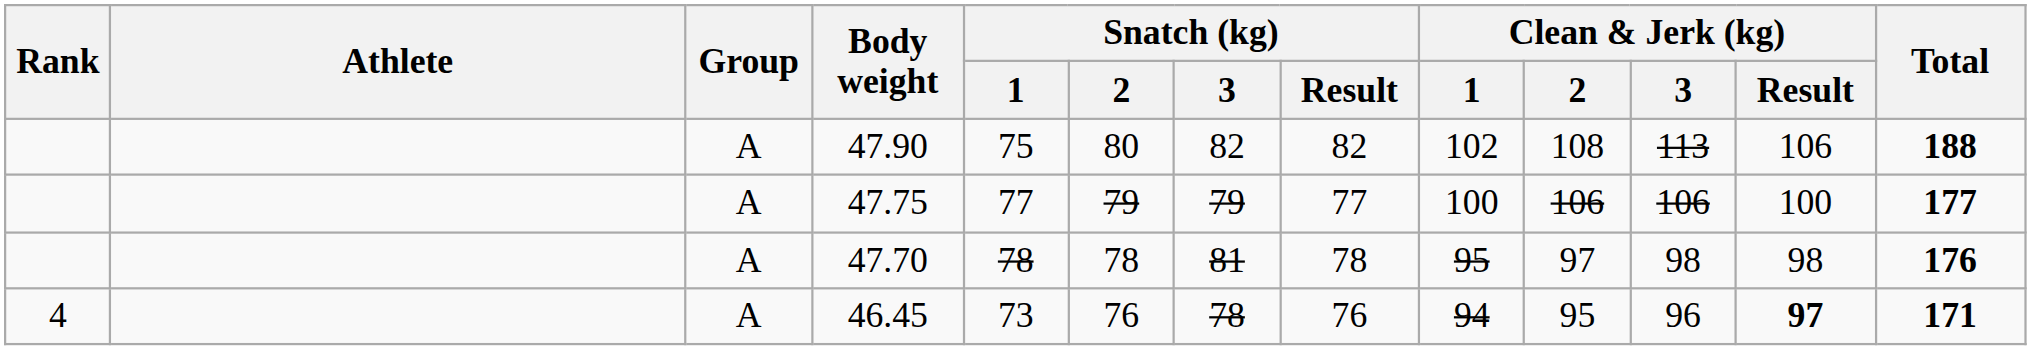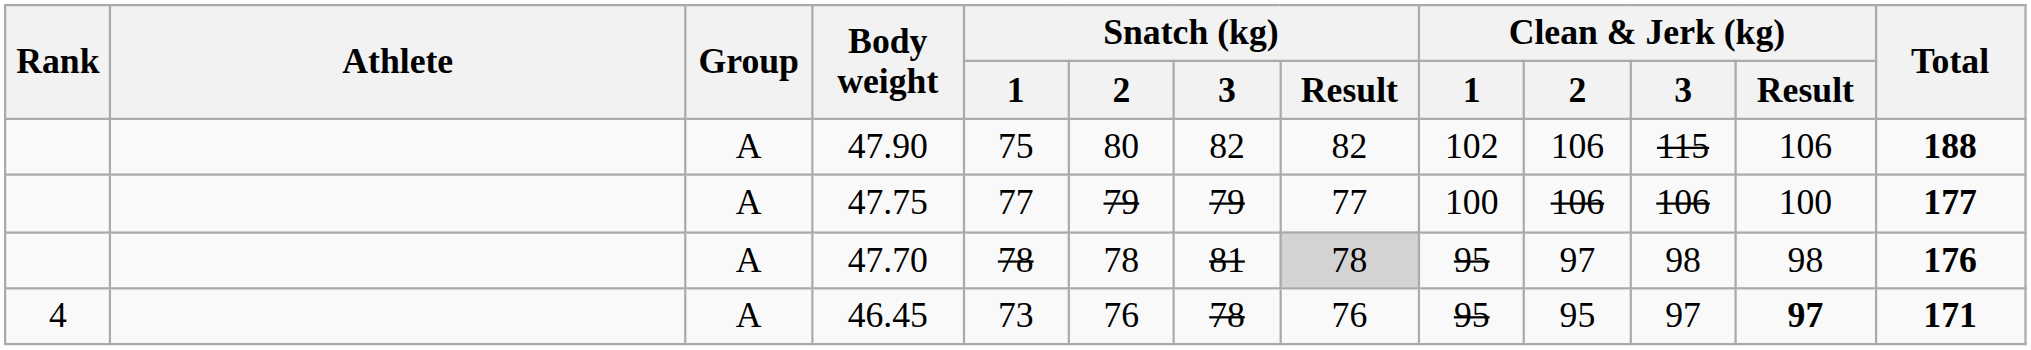47.90 | Clean & Jerk (kg) / 2: 108 -> 106
47.90 | Clean & Jerk (kg) / 3: 113 -> 115
47.70 | Snatch (kg) / Result: no background -> lightgrey background
46.45 | Clean & Jerk (kg) / 1: 94 -> 95
46.45 | Clean & Jerk (kg) / 3: 96 -> 97
